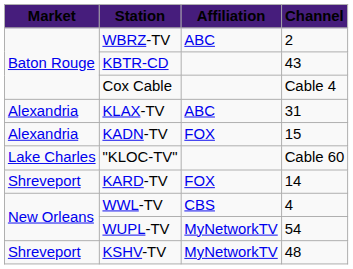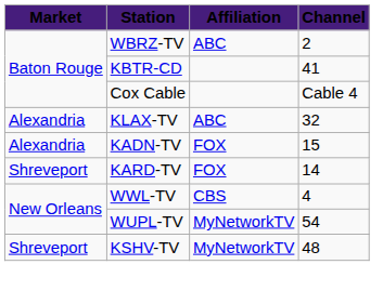KBTR-CD | Channel: 43 -> 41
KLAX-TV | Channel: 31 -> 32
- row: Lake Charles | "KLOC-TV" | Cable 60
